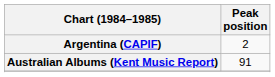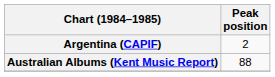Australian Albums (Kent Music Report) | Peak position: 91 -> 88
